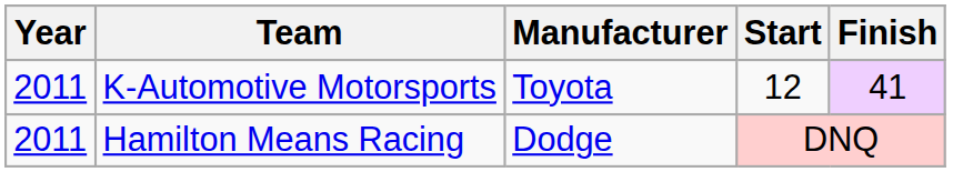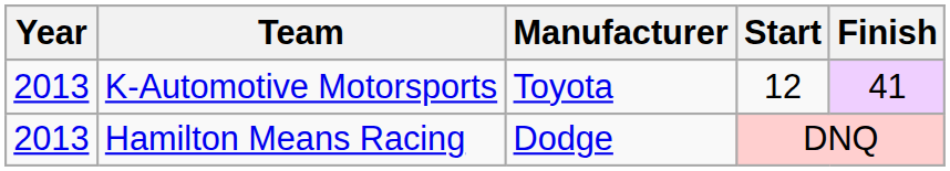K-Automotive Motorsports | Year: 2011 -> 2013
Hamilton Means Racing | Year: 2011 -> 2013
